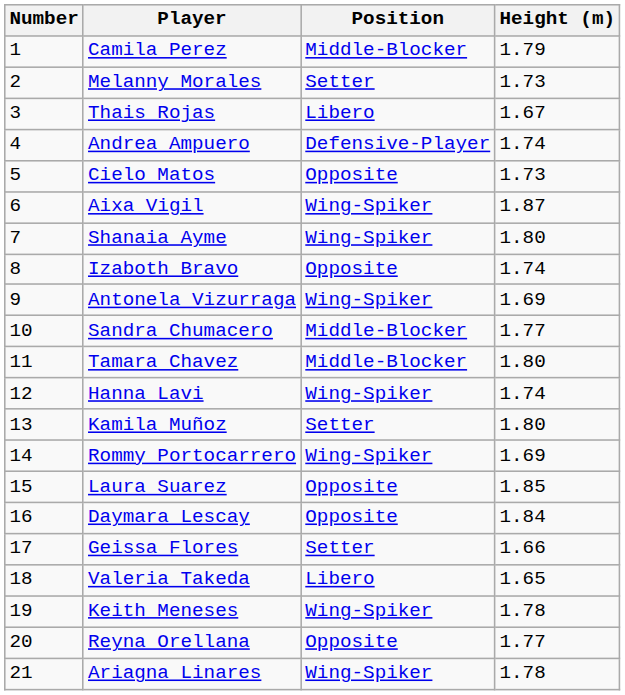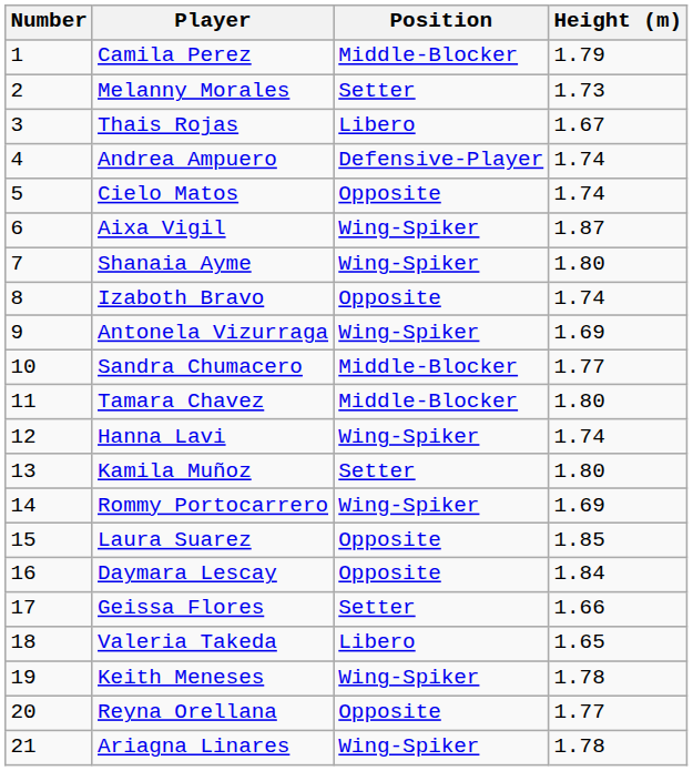Cielo Matos | Height (m): 1.73 -> 1.74
